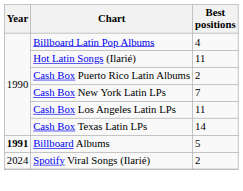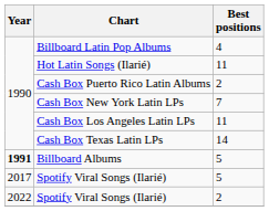+ row: 2017 | Spotify Viral Songs (Ilarié) | 5
Spotify Viral Songs (Ilarié) / 2 | Year: 2024 -> 2022
